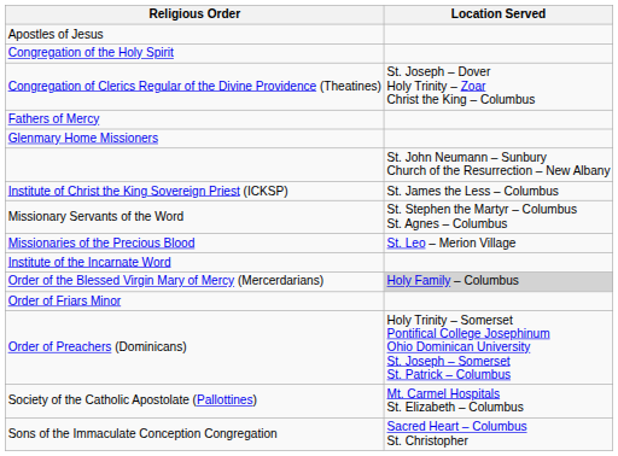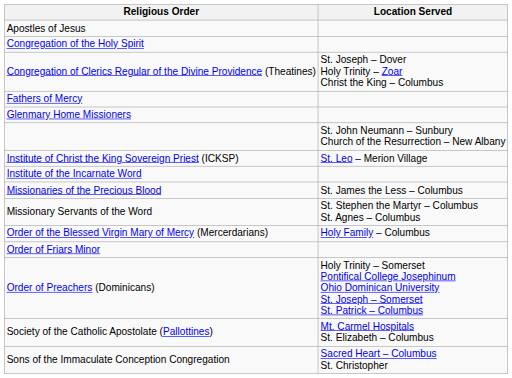Institute of Christ the King Sovereign Priest (ICKSP) | Location Served: St. James the Less – Columbus -> St. Leo – Merion Village
rows swapped: Institute of the Incarnate Word <-> Missionary Servants of the Word
Missionaries of the Precious Blood | Location Served: St. Leo – Merion Village -> St. James the Less – Columbus
Order of the Blessed Virgin Mary of Mercy (Mercerdarians) | Location Served: lightgrey background -> no background
